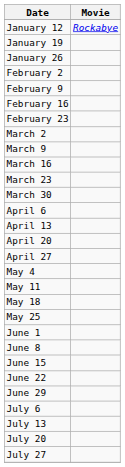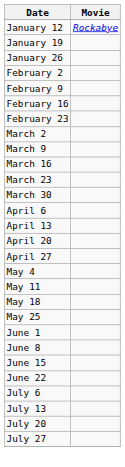- row: June 29
